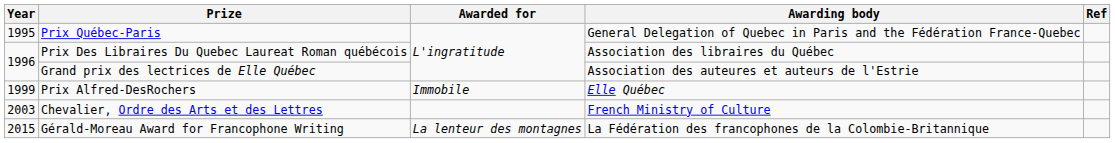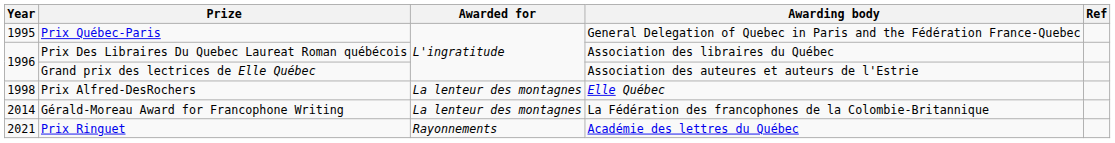Prix Alfred-DesRochers | Year: 1999 -> 1998
Prix Alfred-DesRochers | Awarded for: Immobile -> La lenteur des montagnes
- row: 2003 | Chevalier, Ordre des Arts et des Lettres | French Ministry of Culture
Gérald-Moreau Award for Francophone Writing | Year: 2015 -> 2014
+ row: 2021 | Prix Ringuet | Rayonnements | Académie des lettres du Québec
